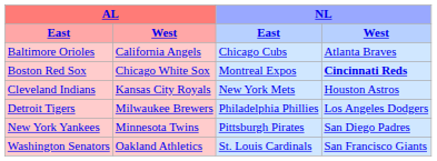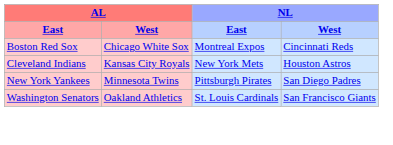- row: Baltimore Orioles | California Angels | Chicago Cubs | Atlanta Braves
Boston Red Sox | NL / West: bold -> normal
- row: Detroit Tigers | Milwaukee Brewers | Philadelphia Phillies | Los Angeles Dodgers
